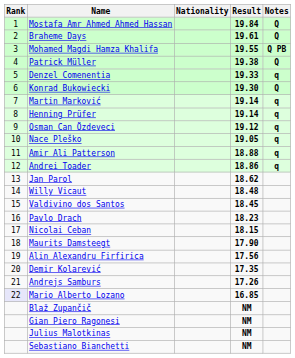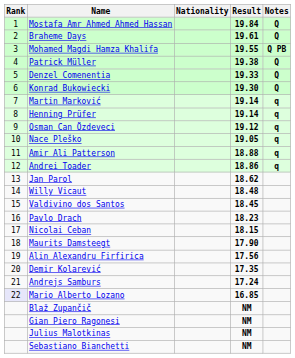Denzel Comenentia | Notes: q -> Q
Andrejs Samburs | Result: 17.26 -> 17.24
